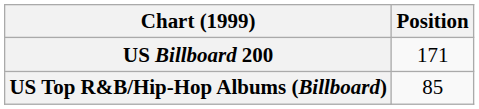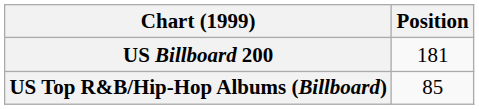US Billboard 200 | Position: 171 -> 181
